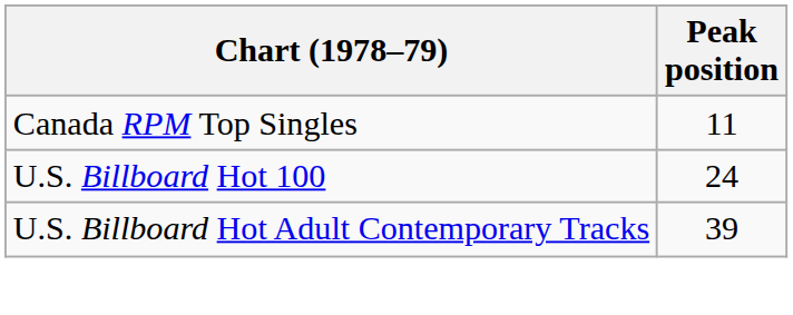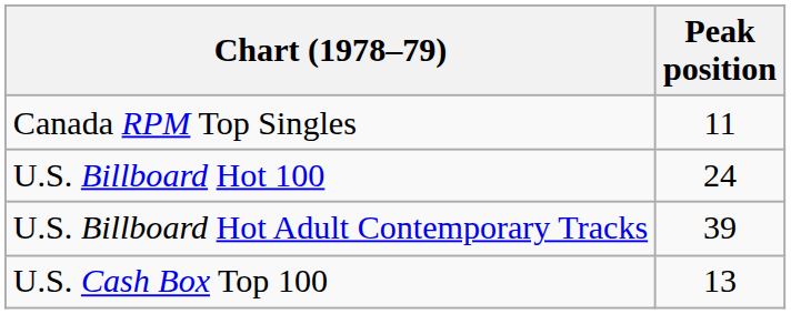+ row: U.S. Cash Box Top 100 | 13
